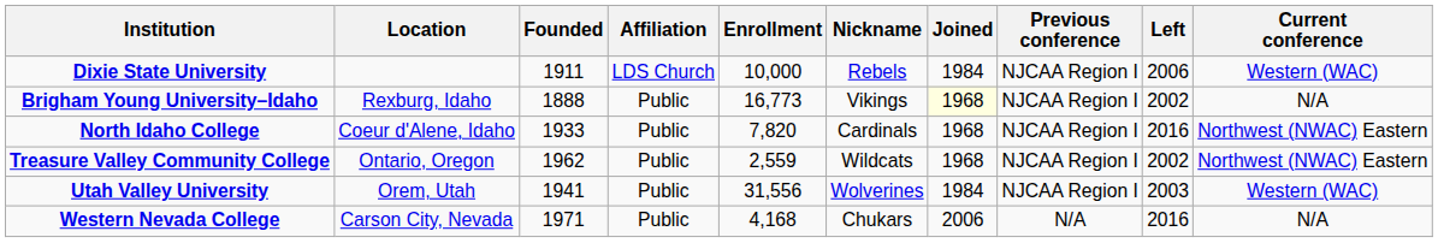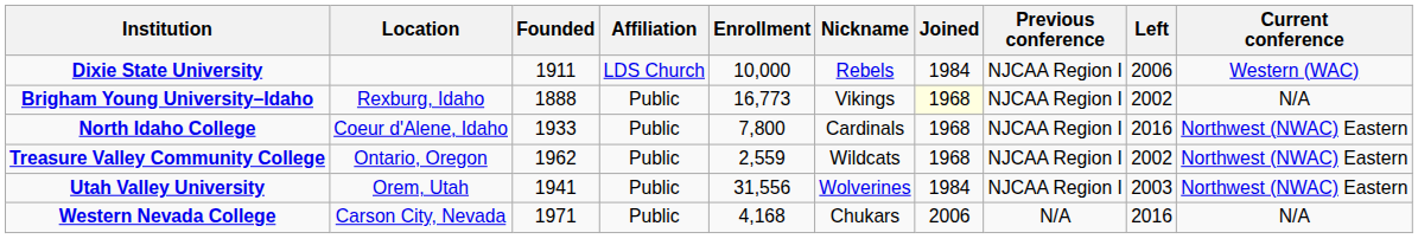North Idaho College | Enrollment: 7,820 -> 7,800
Utah Valley University | Current conference: Western (WAC) -> Northwest (NWAC) Eastern
